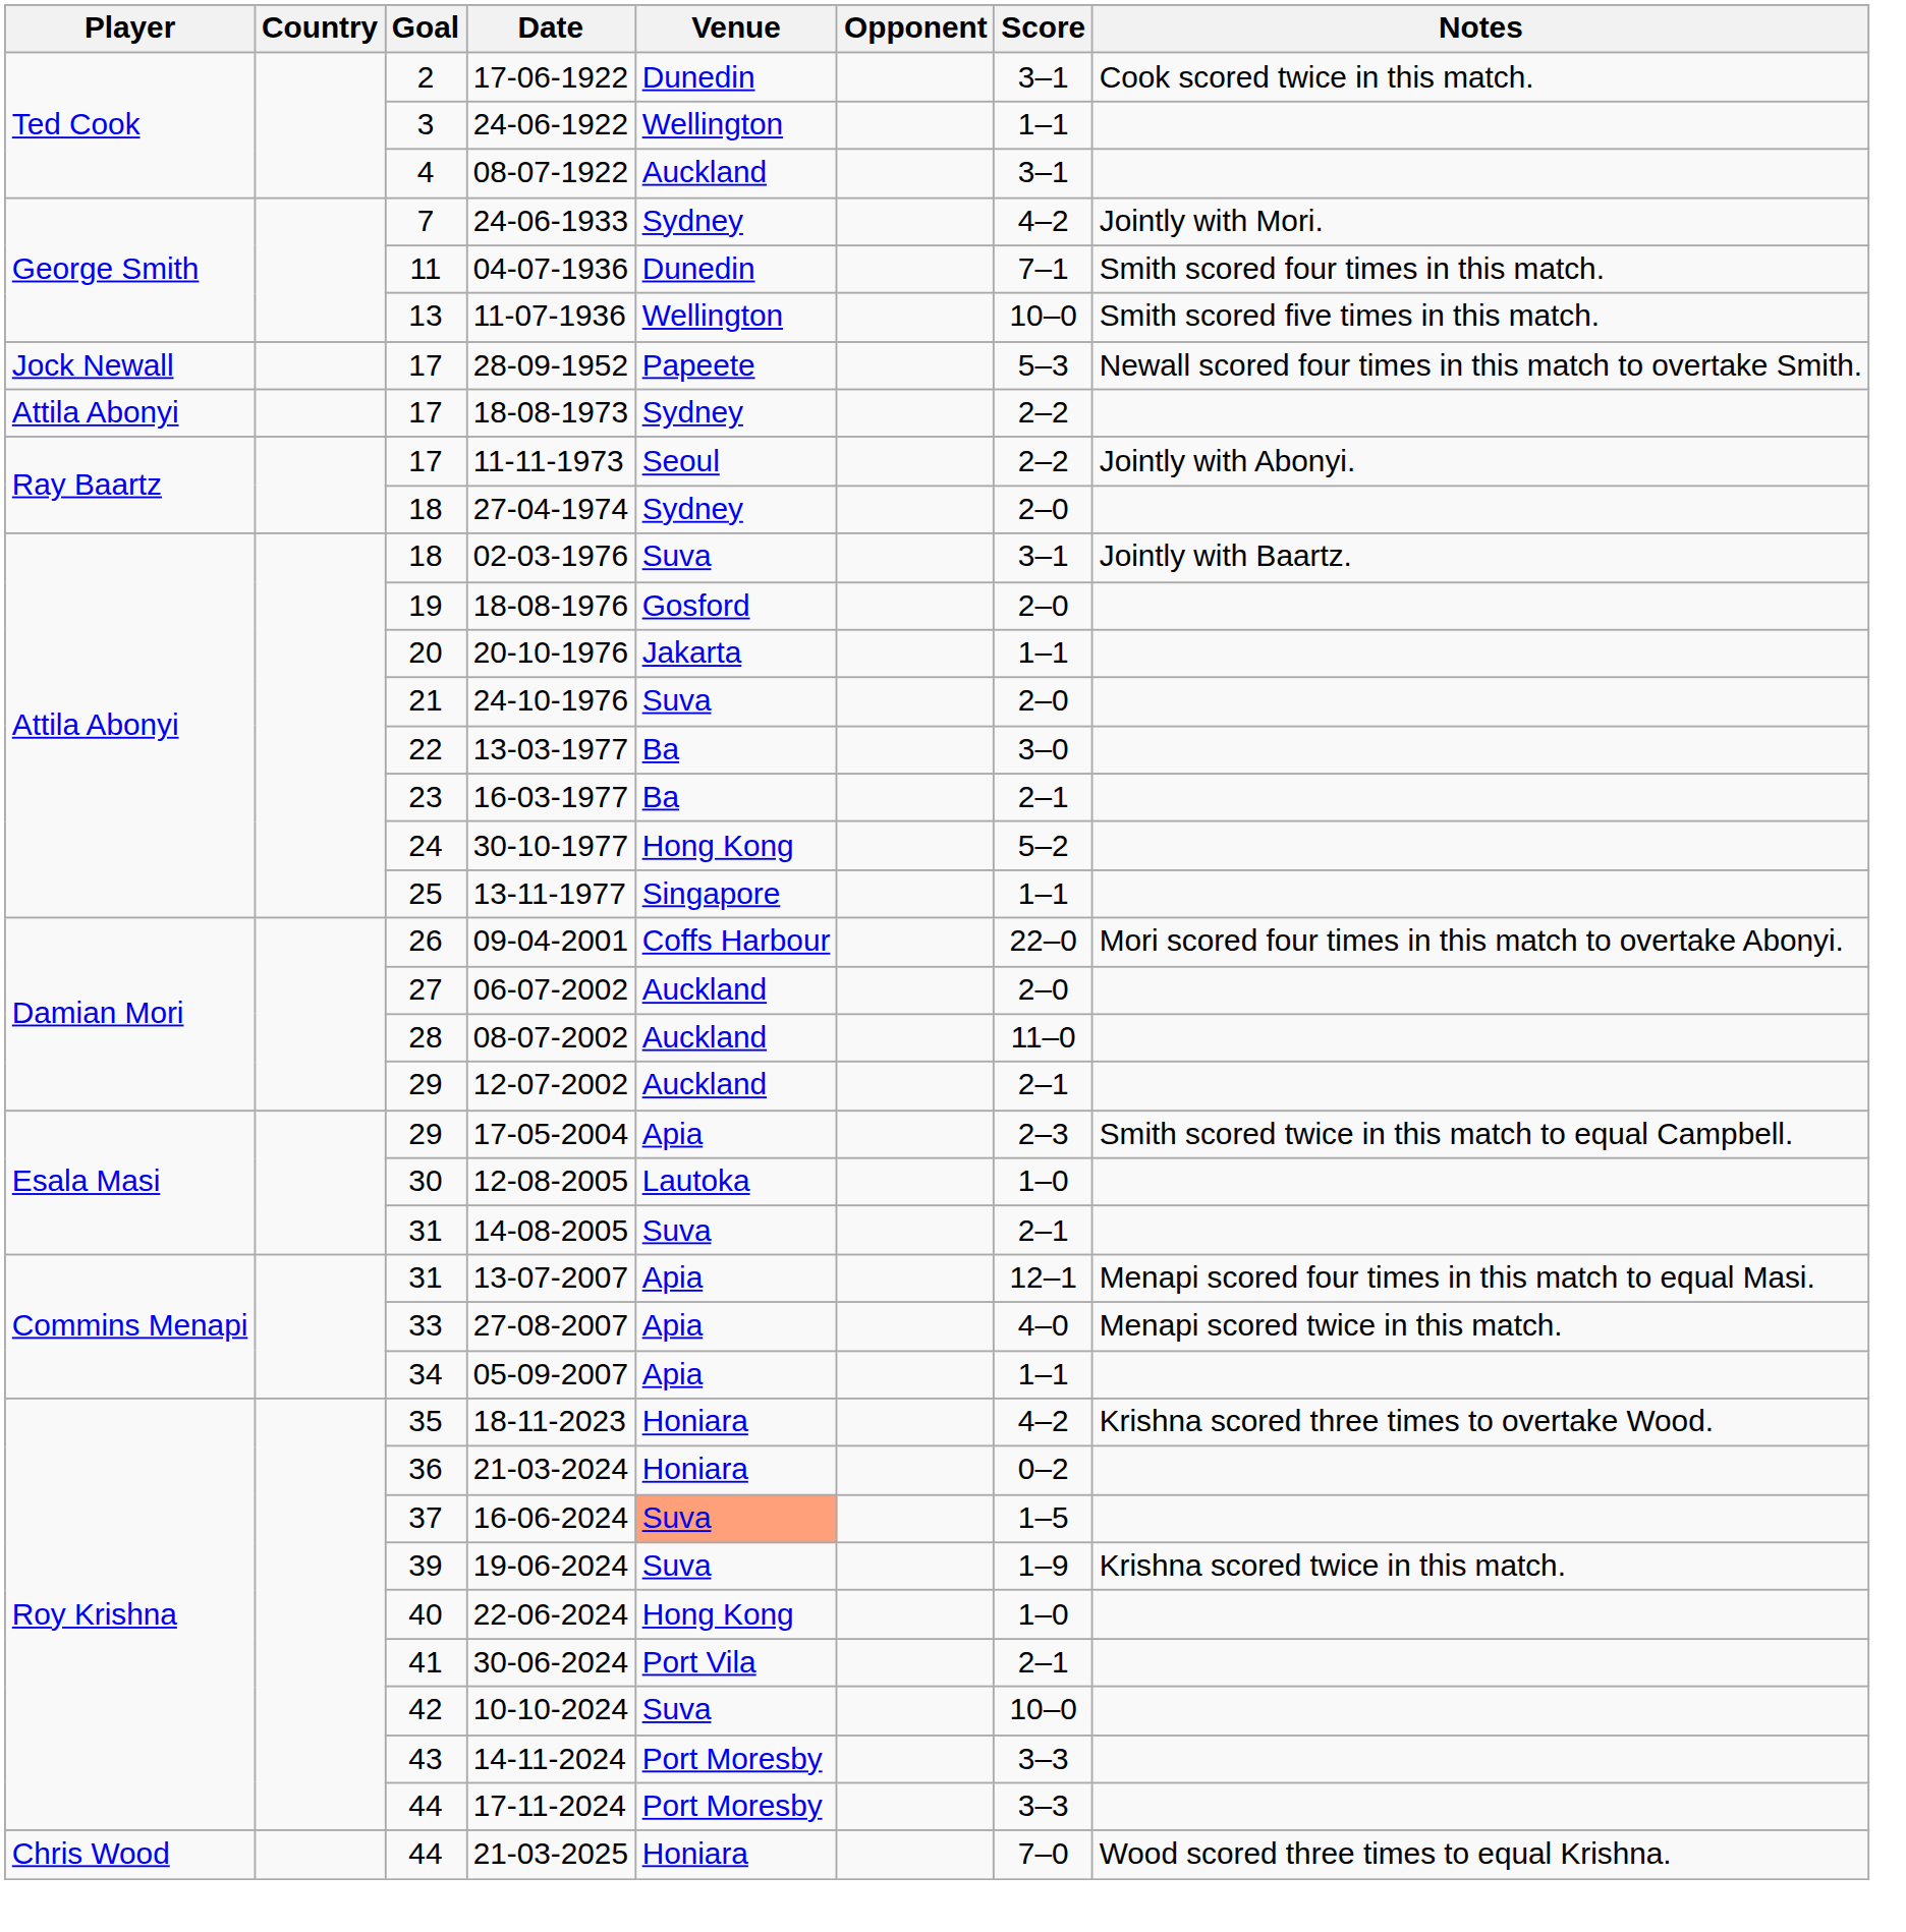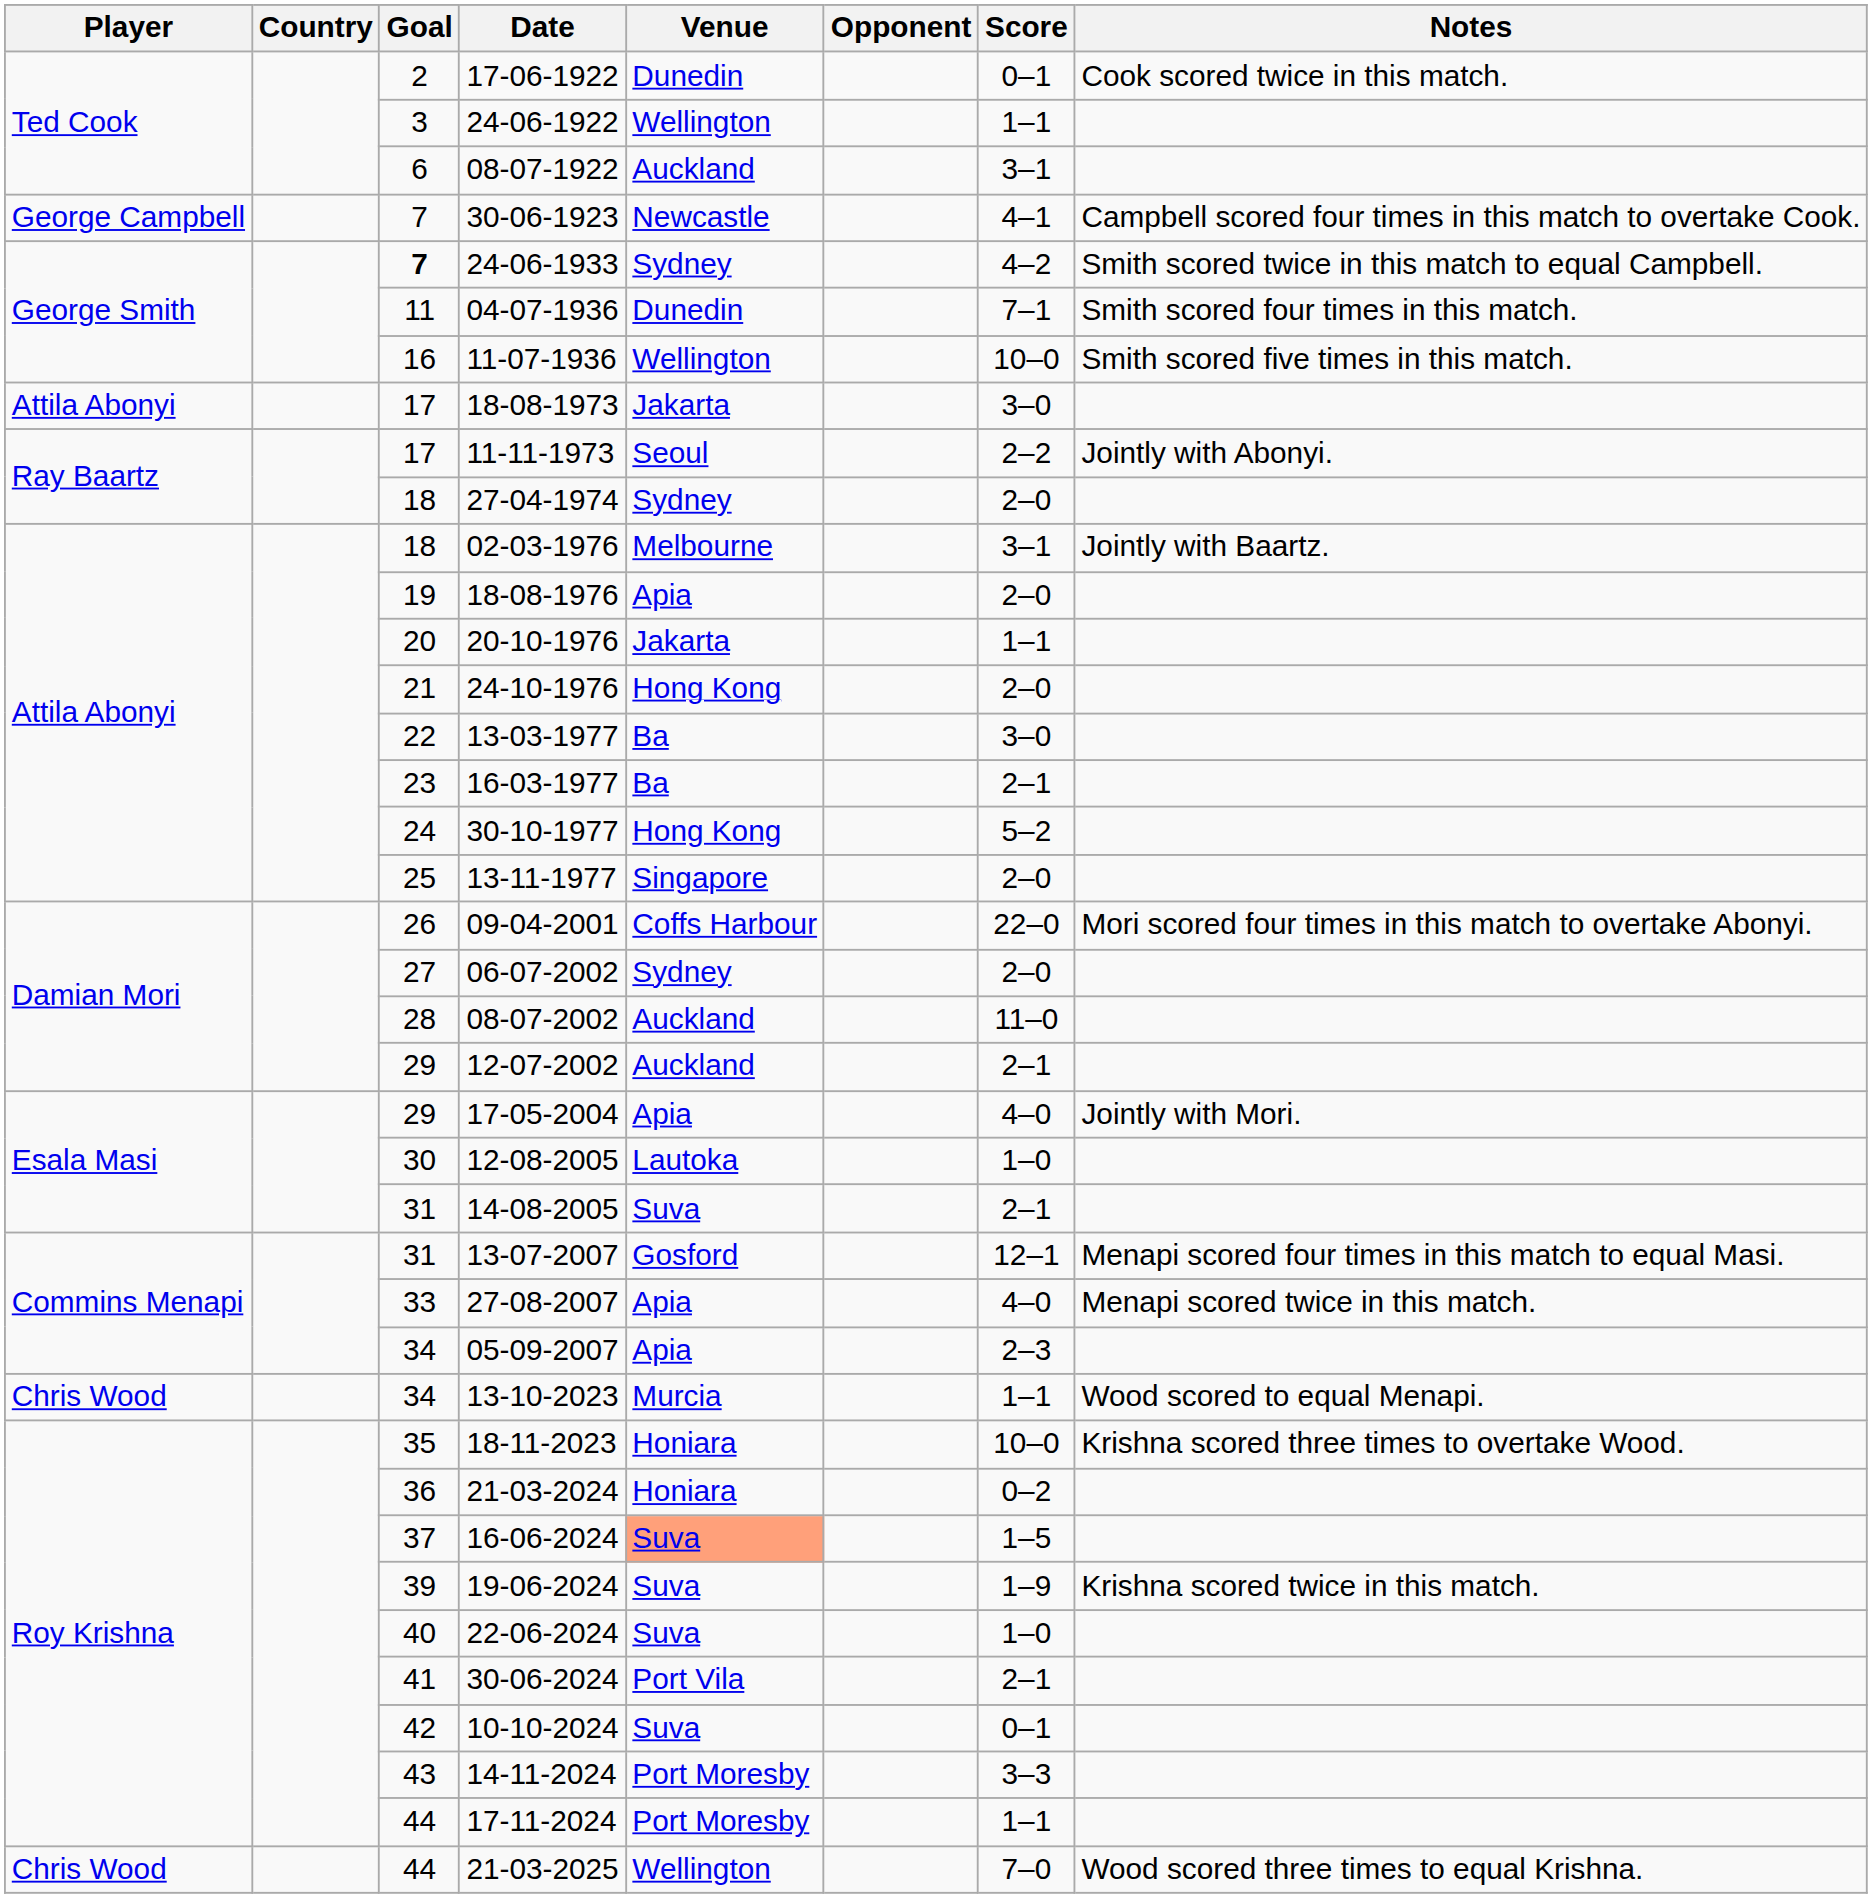17-06-1922 | Score: 3–1 -> 0–1
08-07-1922 | Goal: 4 -> 6
+ row: George Campbell | 7 | 30-06-1923 | Newcastle | 4–1 | Campbell scored four times in this match to overtake Cook.
24-06-1933 | Goal: normal -> bold
24-06-1933 | Notes: Jointly with Mori. -> Smith scored twice in this match to equal Campbell.
11-07-1936 | Goal: 13 -> 16
- row: Jock Newall | 17 | 28-09-1952 | Papeete | 5–3 | Newall scored four times in this match to overtake Smith.
18-08-1973 | Venue: Sydney -> Jakarta
18-08-1973 | Score: 2–2 -> 3–0
02-03-1976 | Venue: Suva -> Melbourne
18-08-1976 | Venue: Gosford -> Apia
24-10-1976 | Venue: Suva -> Hong Kong
13-11-1977 | Score: 1–1 -> 2–0
06-07-2002 | Venue: Auckland -> Sydney
17-05-2004 | Score: 2–3 -> 4–0
17-05-2004 | Notes: Smith scored twice in this match to equal Campbell. -> Jointly with Mori.
13-07-2007 | Venue: Apia -> Gosford
05-09-2007 | Score: 1–1 -> 2–3
+ row: Chris Wood | 34 | 13-10-2023 | Murcia | 1–1 | Wood scored to equal Menapi.
18-11-2023 | Score: 4–2 -> 10–0
22-06-2024 | Venue: Hong Kong -> Suva
10-10-2024 | Score: 10–0 -> 0–1
17-11-2024 | Score: 3–3 -> 1–1
21-03-2025 | Venue: Honiara -> Wellington
